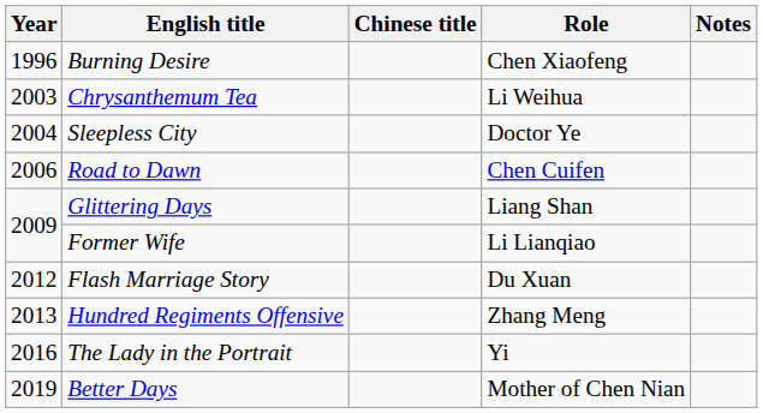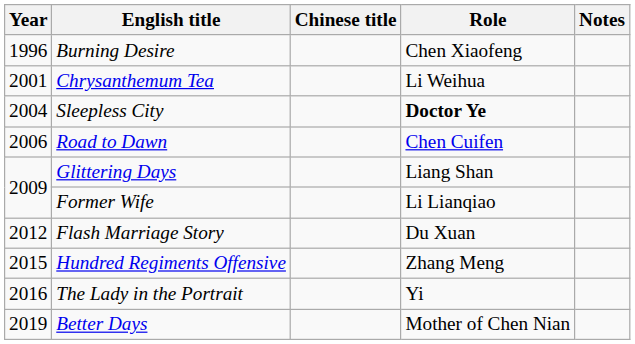Chrysanthemum Tea | Year: 2003 -> 2001
Sleepless City | Role: normal -> bold
Hundred Regiments Offensive | Year: 2013 -> 2015
